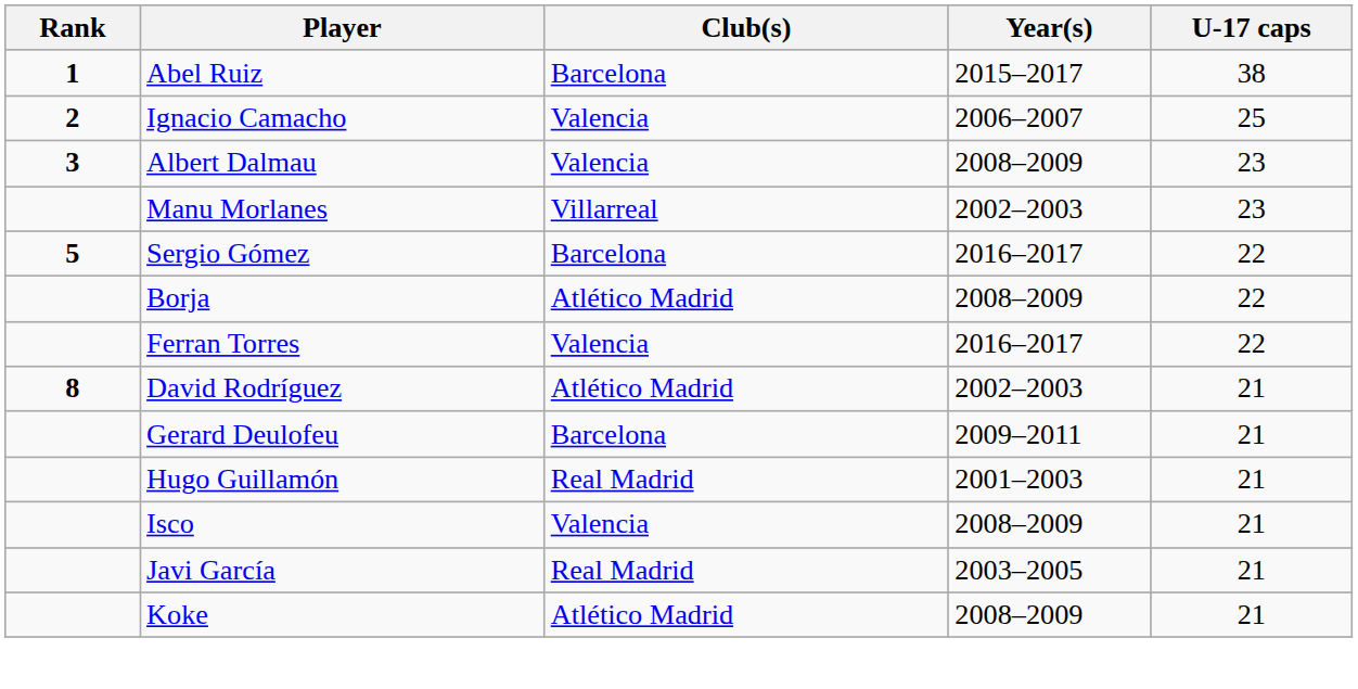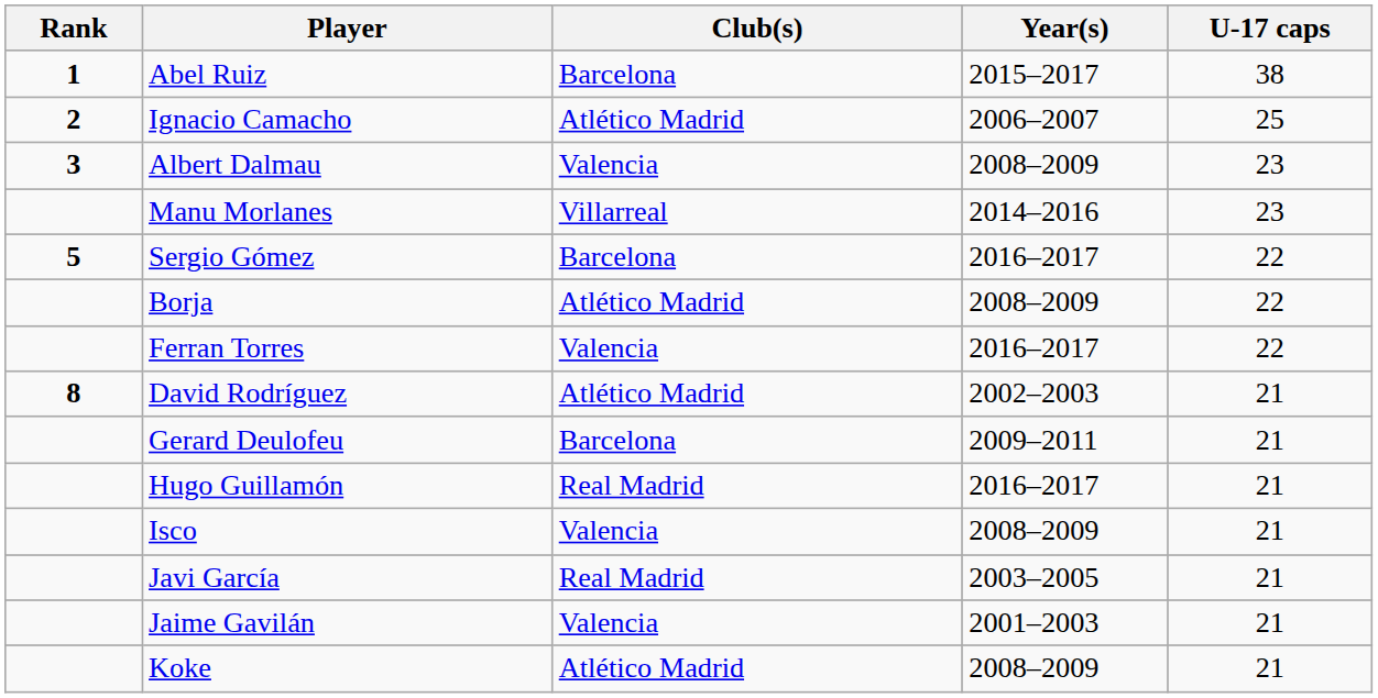Ignacio Camacho | Club(s): Valencia -> Atlético Madrid
Manu Morlanes | Year(s): 2002–2003 -> 2014–2016
Hugo Guillamón | Year(s): 2001–2003 -> 2016–2017
+ row: Jaime Gavilán | Valencia | 2001–2003 | 21
